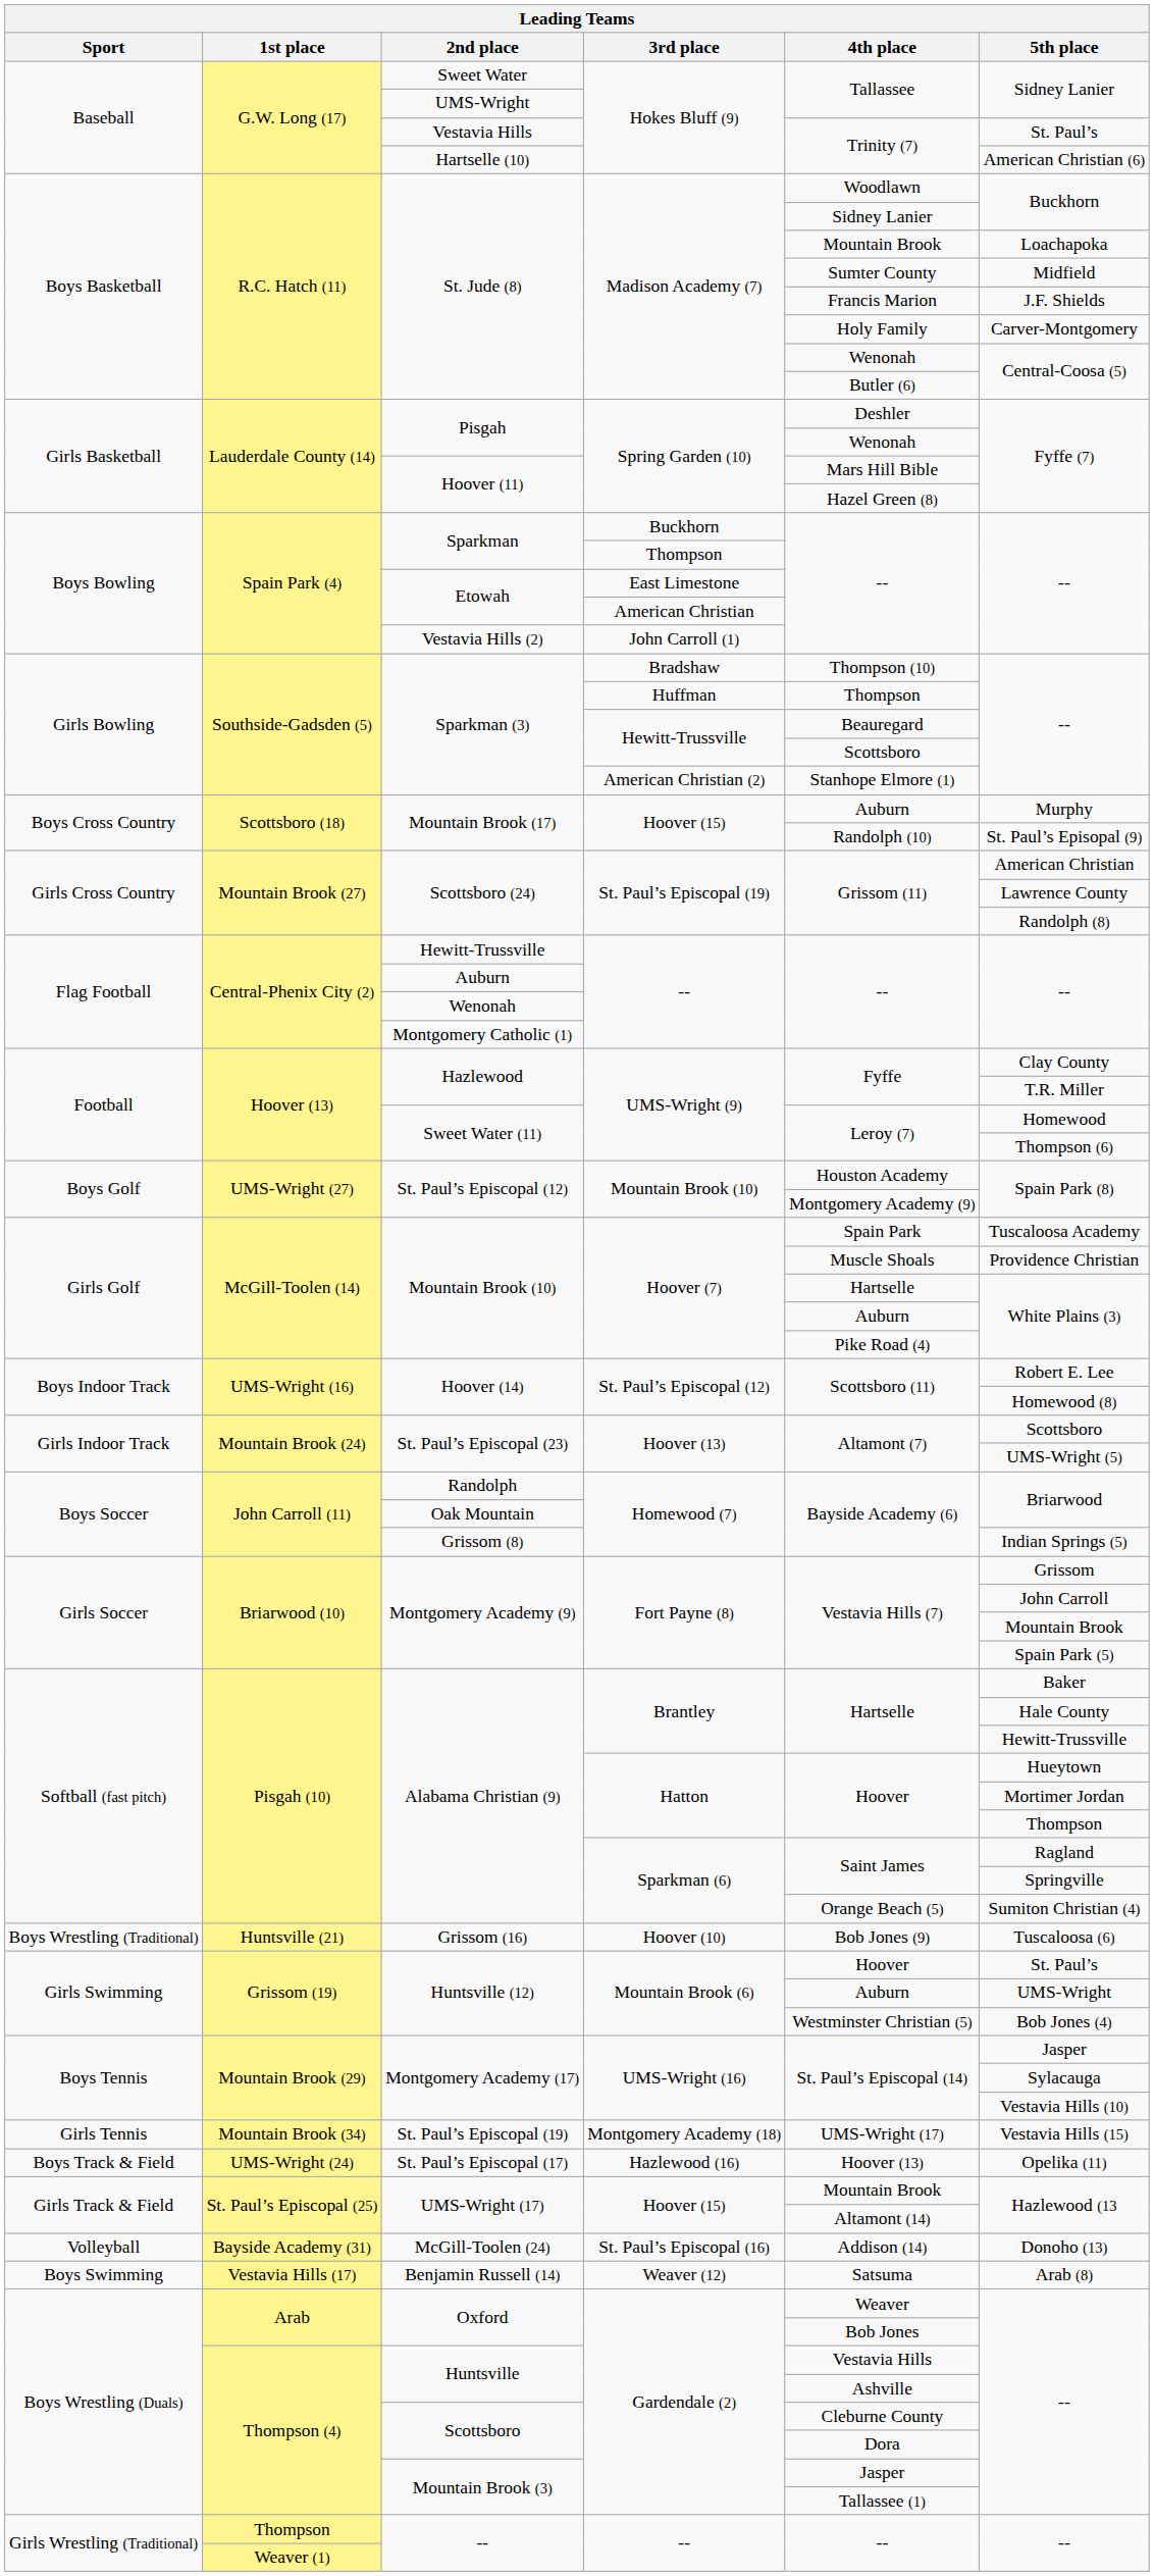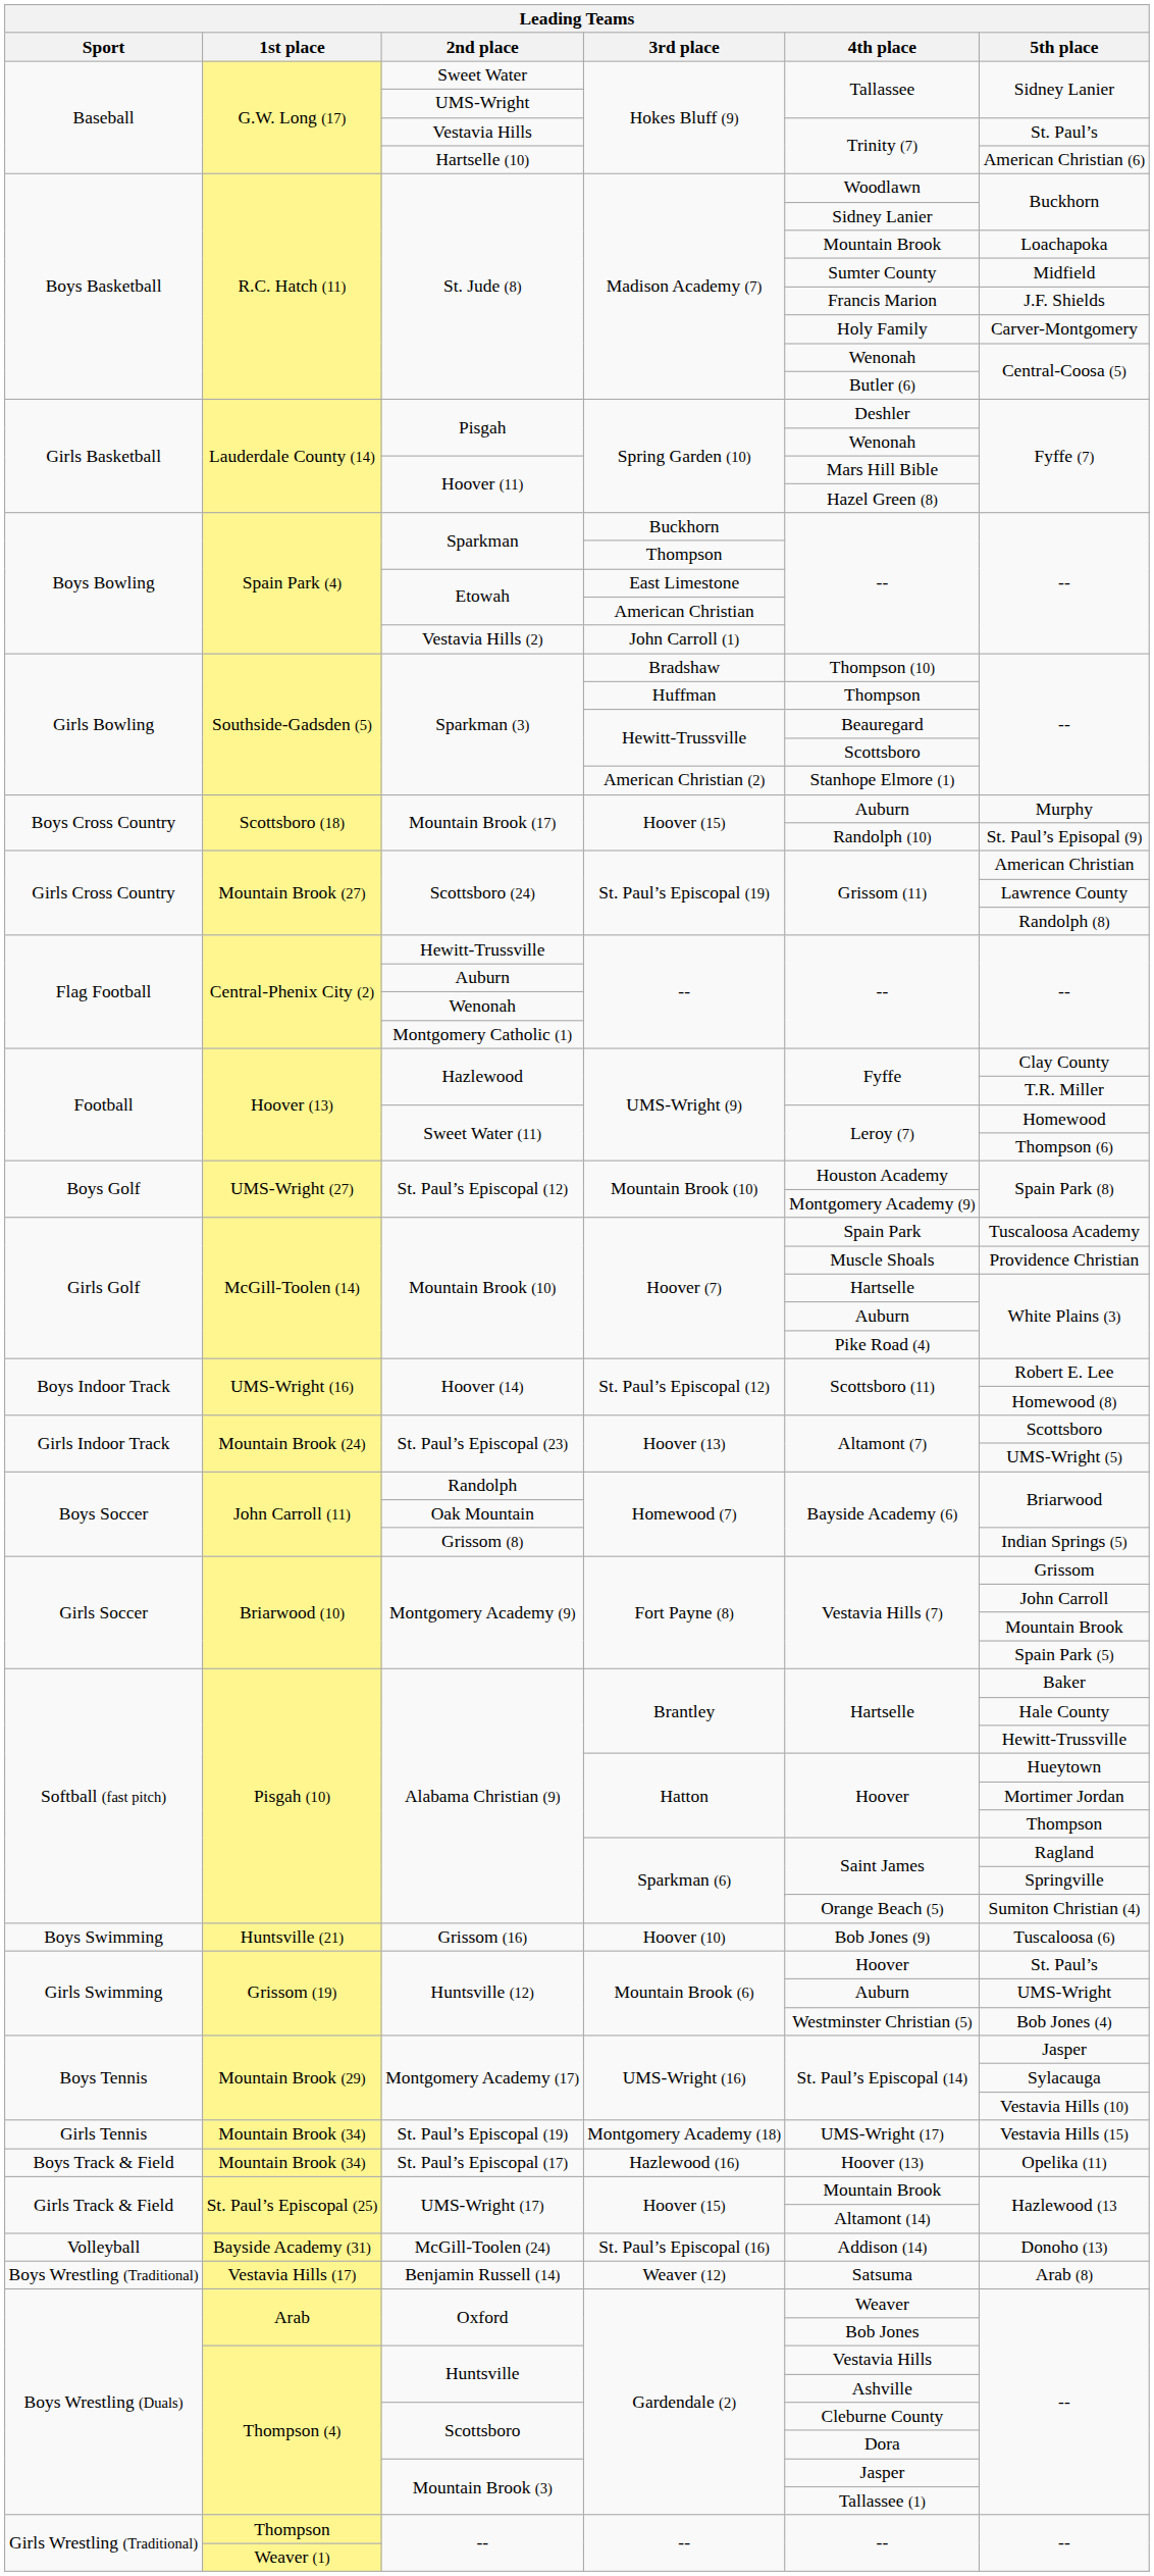Grissom (16) | Sport: Boys Wrestling (Traditional) -> Boys Swimming
St. Paul’s Episcopal (17) | 1st place: UMS-Wright (24) -> Mountain Brook (34)
Benjamin Russell (14) | Sport: Boys Swimming -> Boys Wrestling (Traditional)
